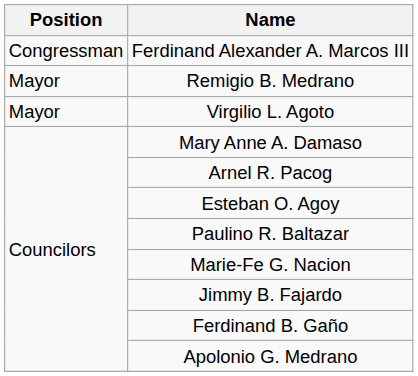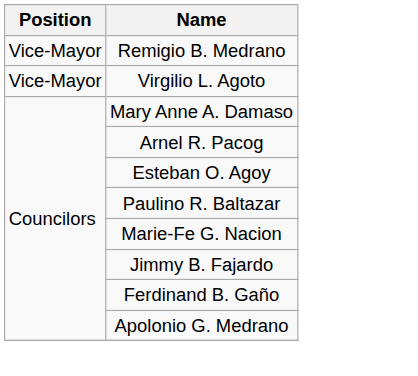- row: Congressman | Ferdinand Alexander A. Marcos III
Remigio B. Medrano | Position: Mayor -> Vice-Mayor
Virgilio L. Agoto | Position: Mayor -> Vice-Mayor
